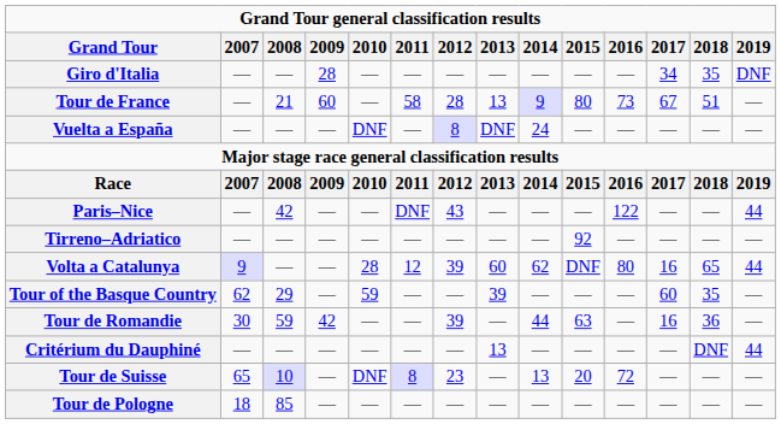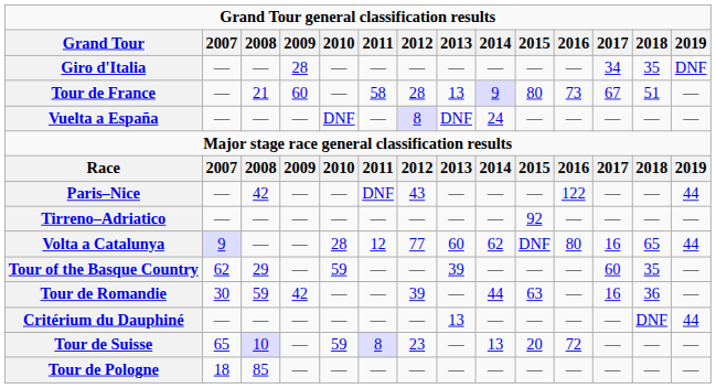Volta a Catalunya | 2012: 39 -> 77
Tour de Suisse | 2010: DNF -> 59
